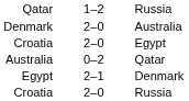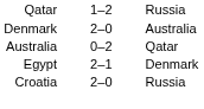- row: Croatia | 2–0 | Egypt
